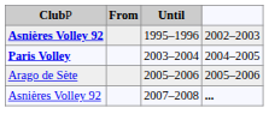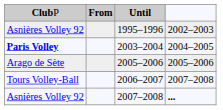1995–1996 | column 1: bold -> normal
+ row: Tours Volley-Ball | 2006–2007 | 2007–2008
